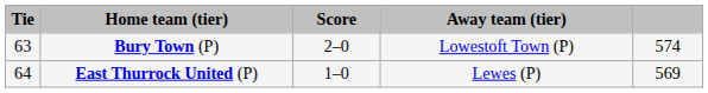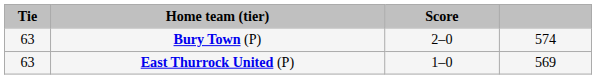- column: Away team (tier) | Lowestoft Town (P) | Lewes (P)
East Thurrock United (P) | Tie: 64 -> 63
